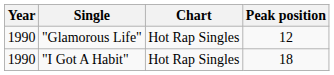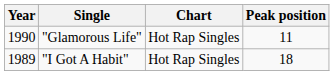"Glamorous Life" | Peak position: 12 -> 11
"I Got A Habit" | Year: 1990 -> 1989
